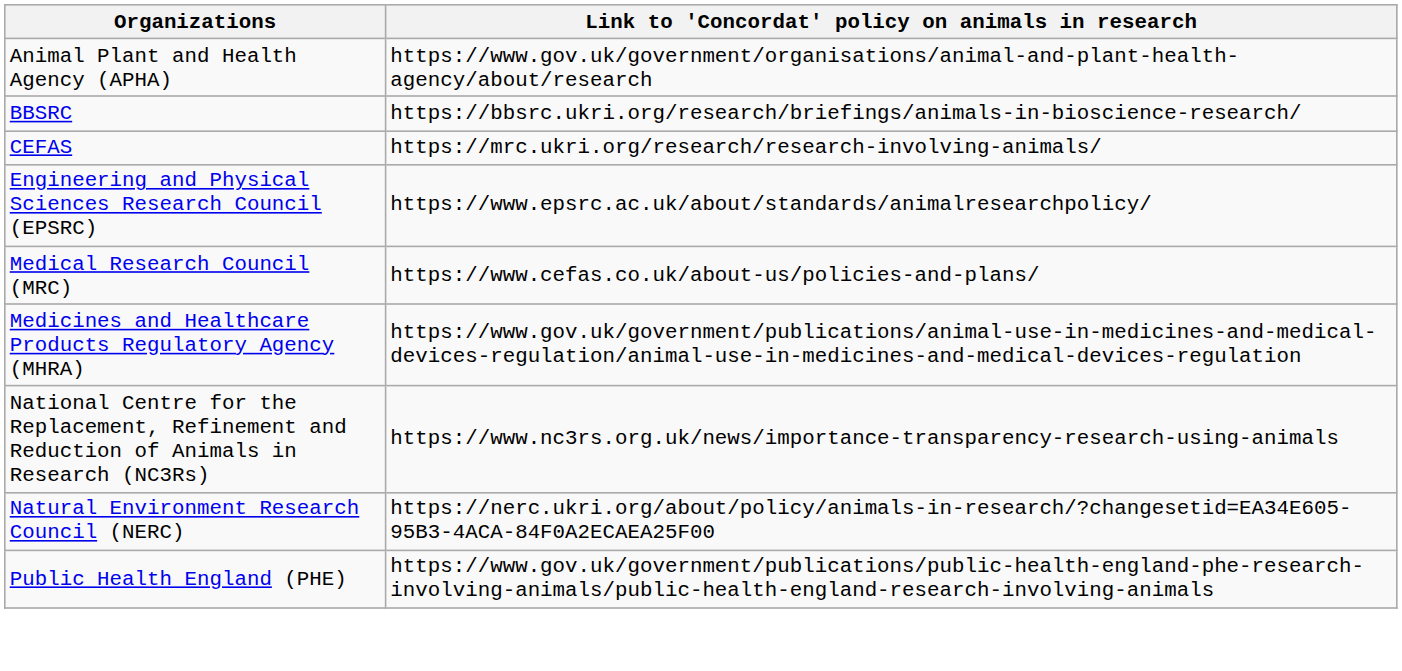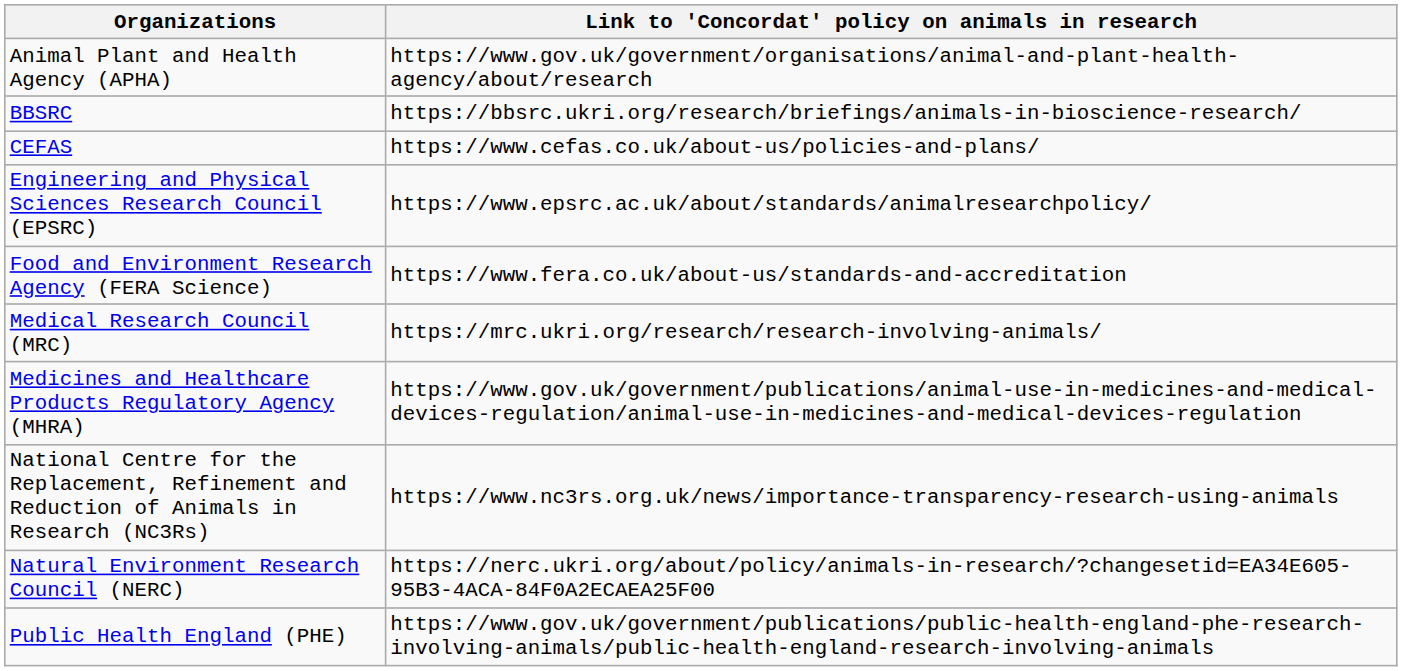CEFAS | Link to 'Concordat' policy on animals in research: https://mrc.ukri.org/research/research-involving-animals/ -> https://www.cefas.co.uk/about-us/policies-and-plans/
+ row: Food and Environment Research Agency (FERA Science) | https://www.fera.co.uk/about-us/standards-and-accreditation
Medical Research Council (MRC) | Link to 'Concordat' policy on animals in research: https://www.cefas.co.uk/about-us/policies-and-plans/ -> https://mrc.ukri.org/research/research-involving-animals/
